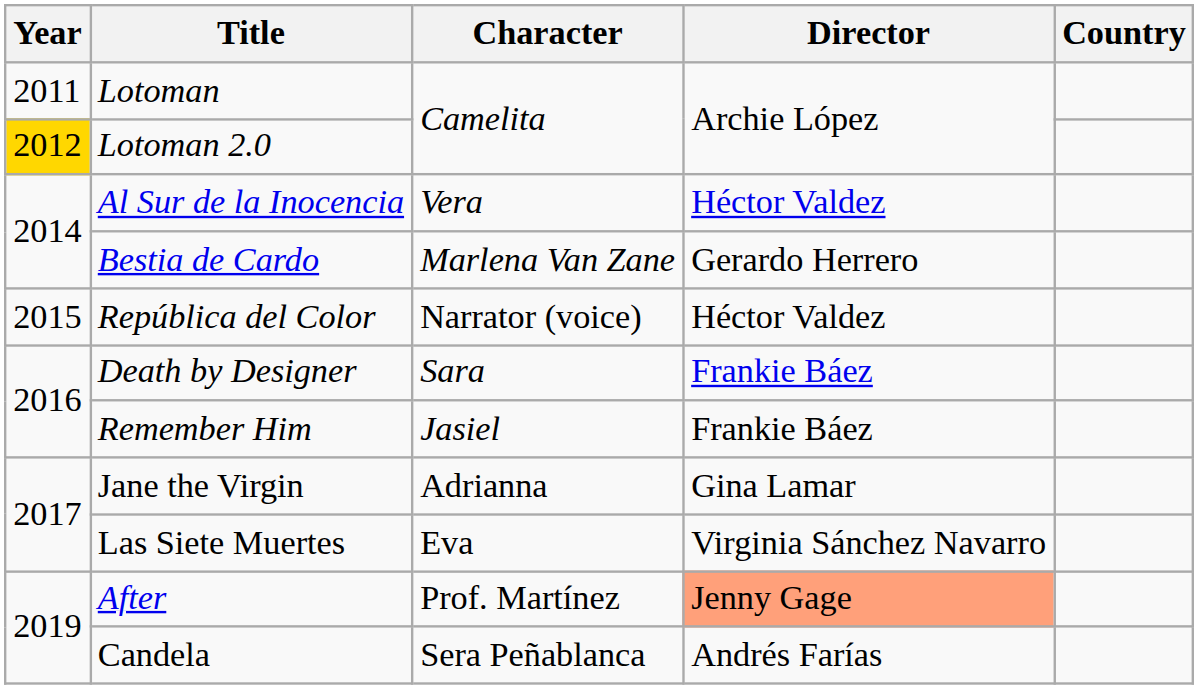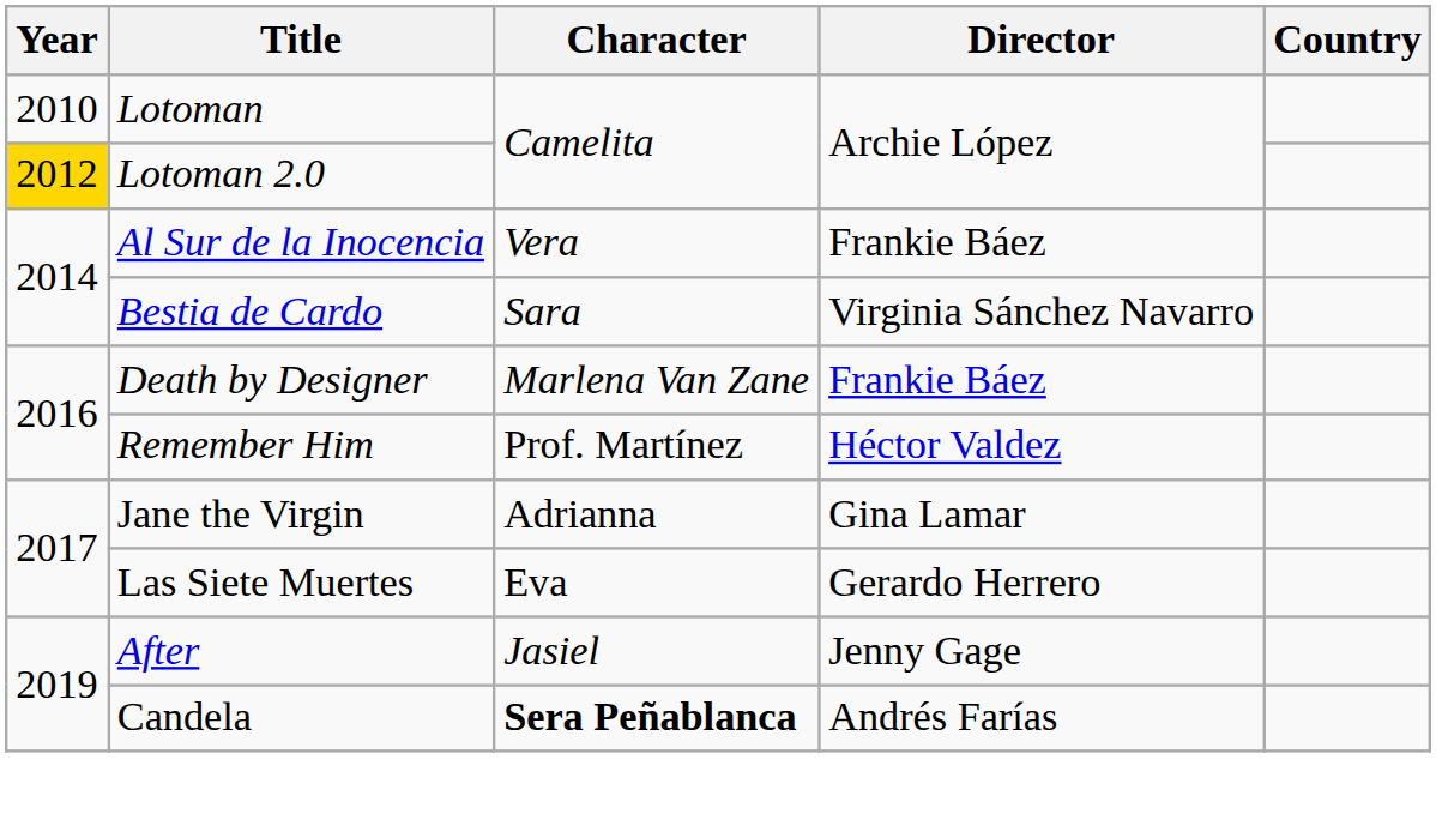Lotoman | Year: 2011 -> 2010
Al Sur de la Inocencia | Director: Héctor Valdez -> Frankie Báez
Bestia de Cardo | Character: Marlena Van Zane -> Sara
Bestia de Cardo | Director: Gerardo Herrero -> Virginia Sánchez Navarro
- row: 2015 | República del Color | Narrator (voice) | Héctor Valdez
Death by Designer | Character: Sara -> Marlena Van Zane
Remember Him | Character: Jasiel -> Prof. Martínez
Remember Him | Director: Frankie Báez -> Héctor Valdez
Las Siete Muertes | Director: Virginia Sánchez Navarro -> Gerardo Herrero
After | Character: Prof. Martínez -> Jasiel
After | Director: lightsalmon background -> no background
Candela | Character: normal -> bold
